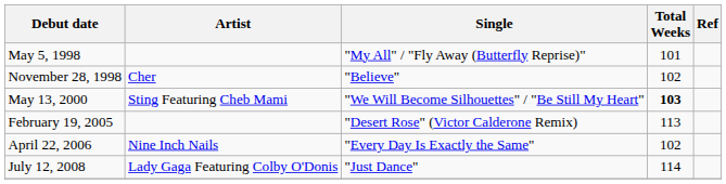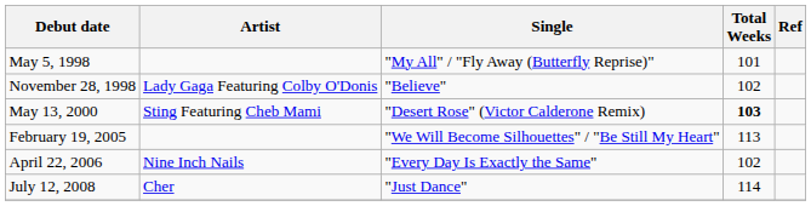November 28, 1998 | Artist: Cher -> Lady Gaga Featuring Colby O'Donis
May 13, 2000 | Single: "We Will Become Silhouettes" / "Be Still My Heart" -> "Desert Rose" (Victor Calderone Remix)
February 19, 2005 | Single: "Desert Rose" (Victor Calderone Remix) -> "We Will Become Silhouettes" / "Be Still My Heart"
July 12, 2008 | Artist: Lady Gaga Featuring Colby O'Donis -> Cher
